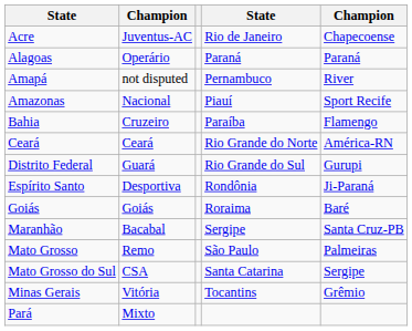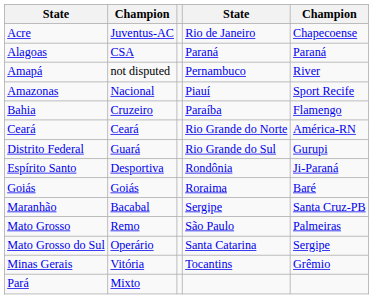Alagoas | column 2: Operário -> CSA
Mato Grosso do Sul | column 2: CSA -> Operário
